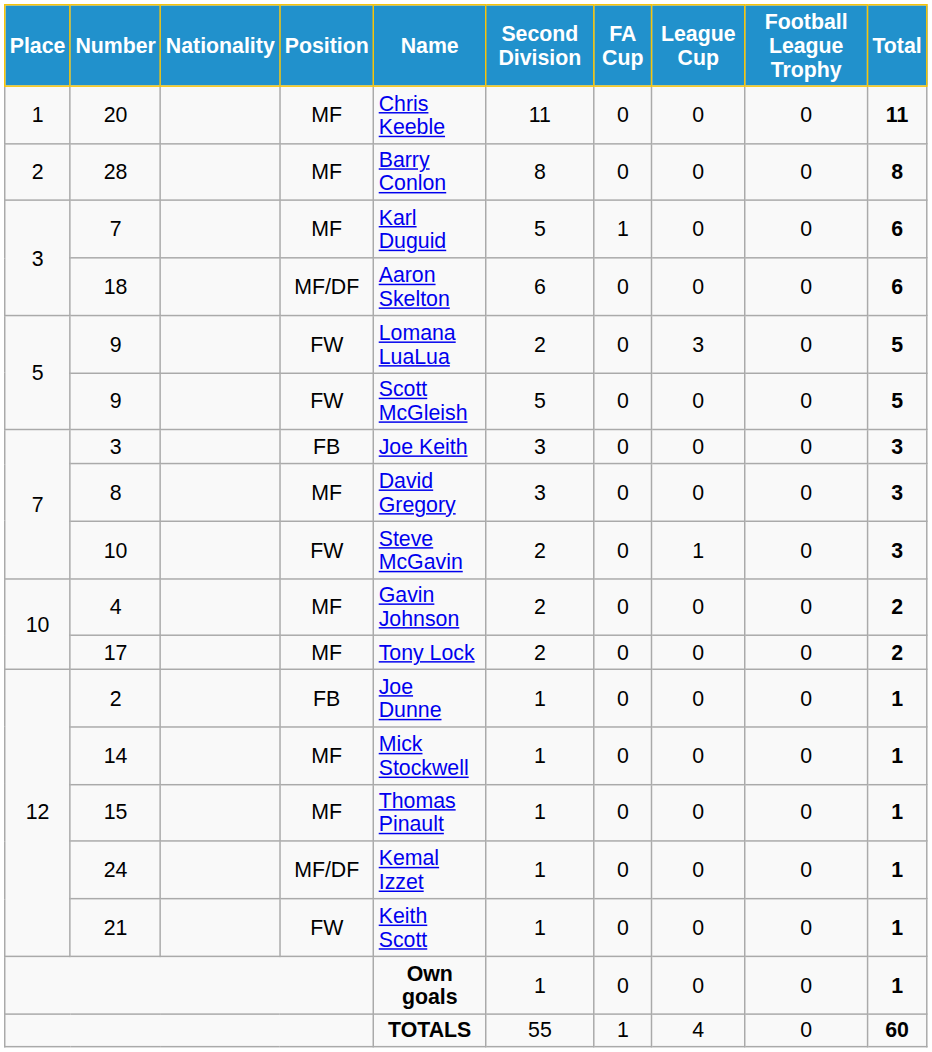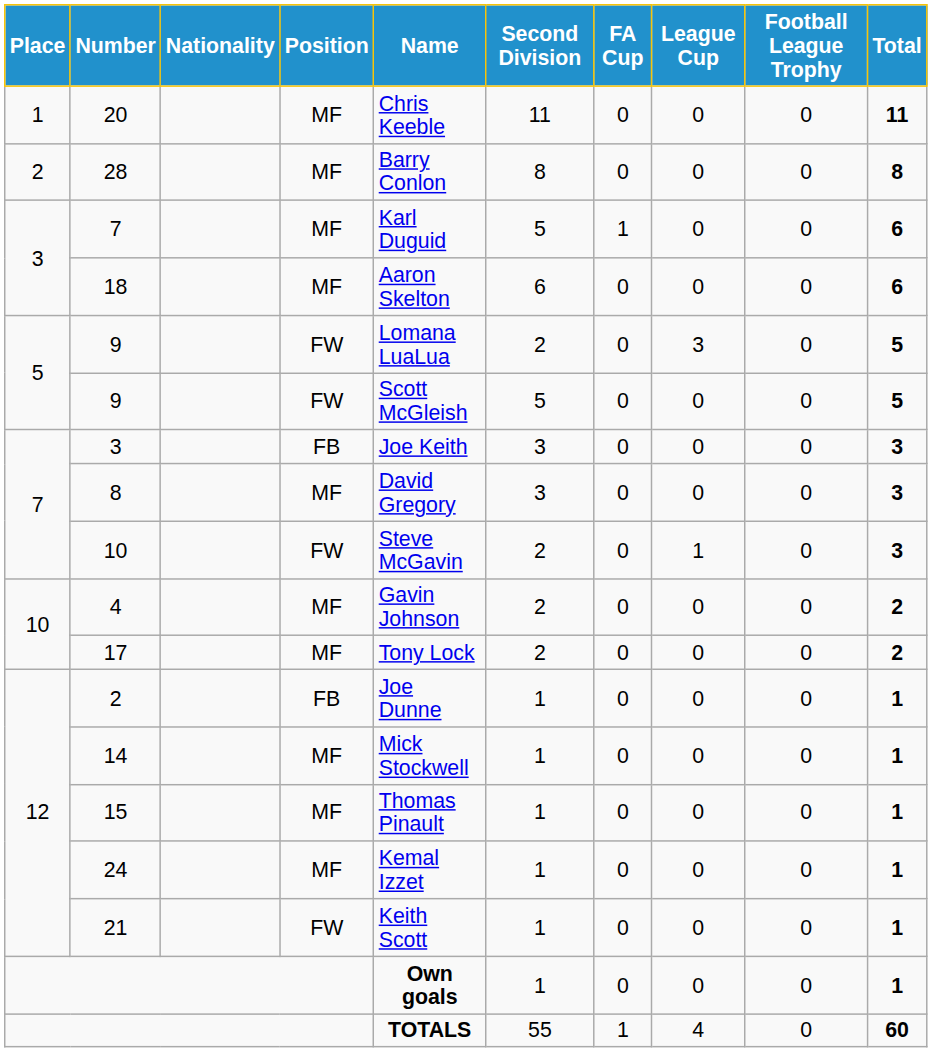18 | Position: MF/DF -> MF
24 | Position: MF/DF -> MF
